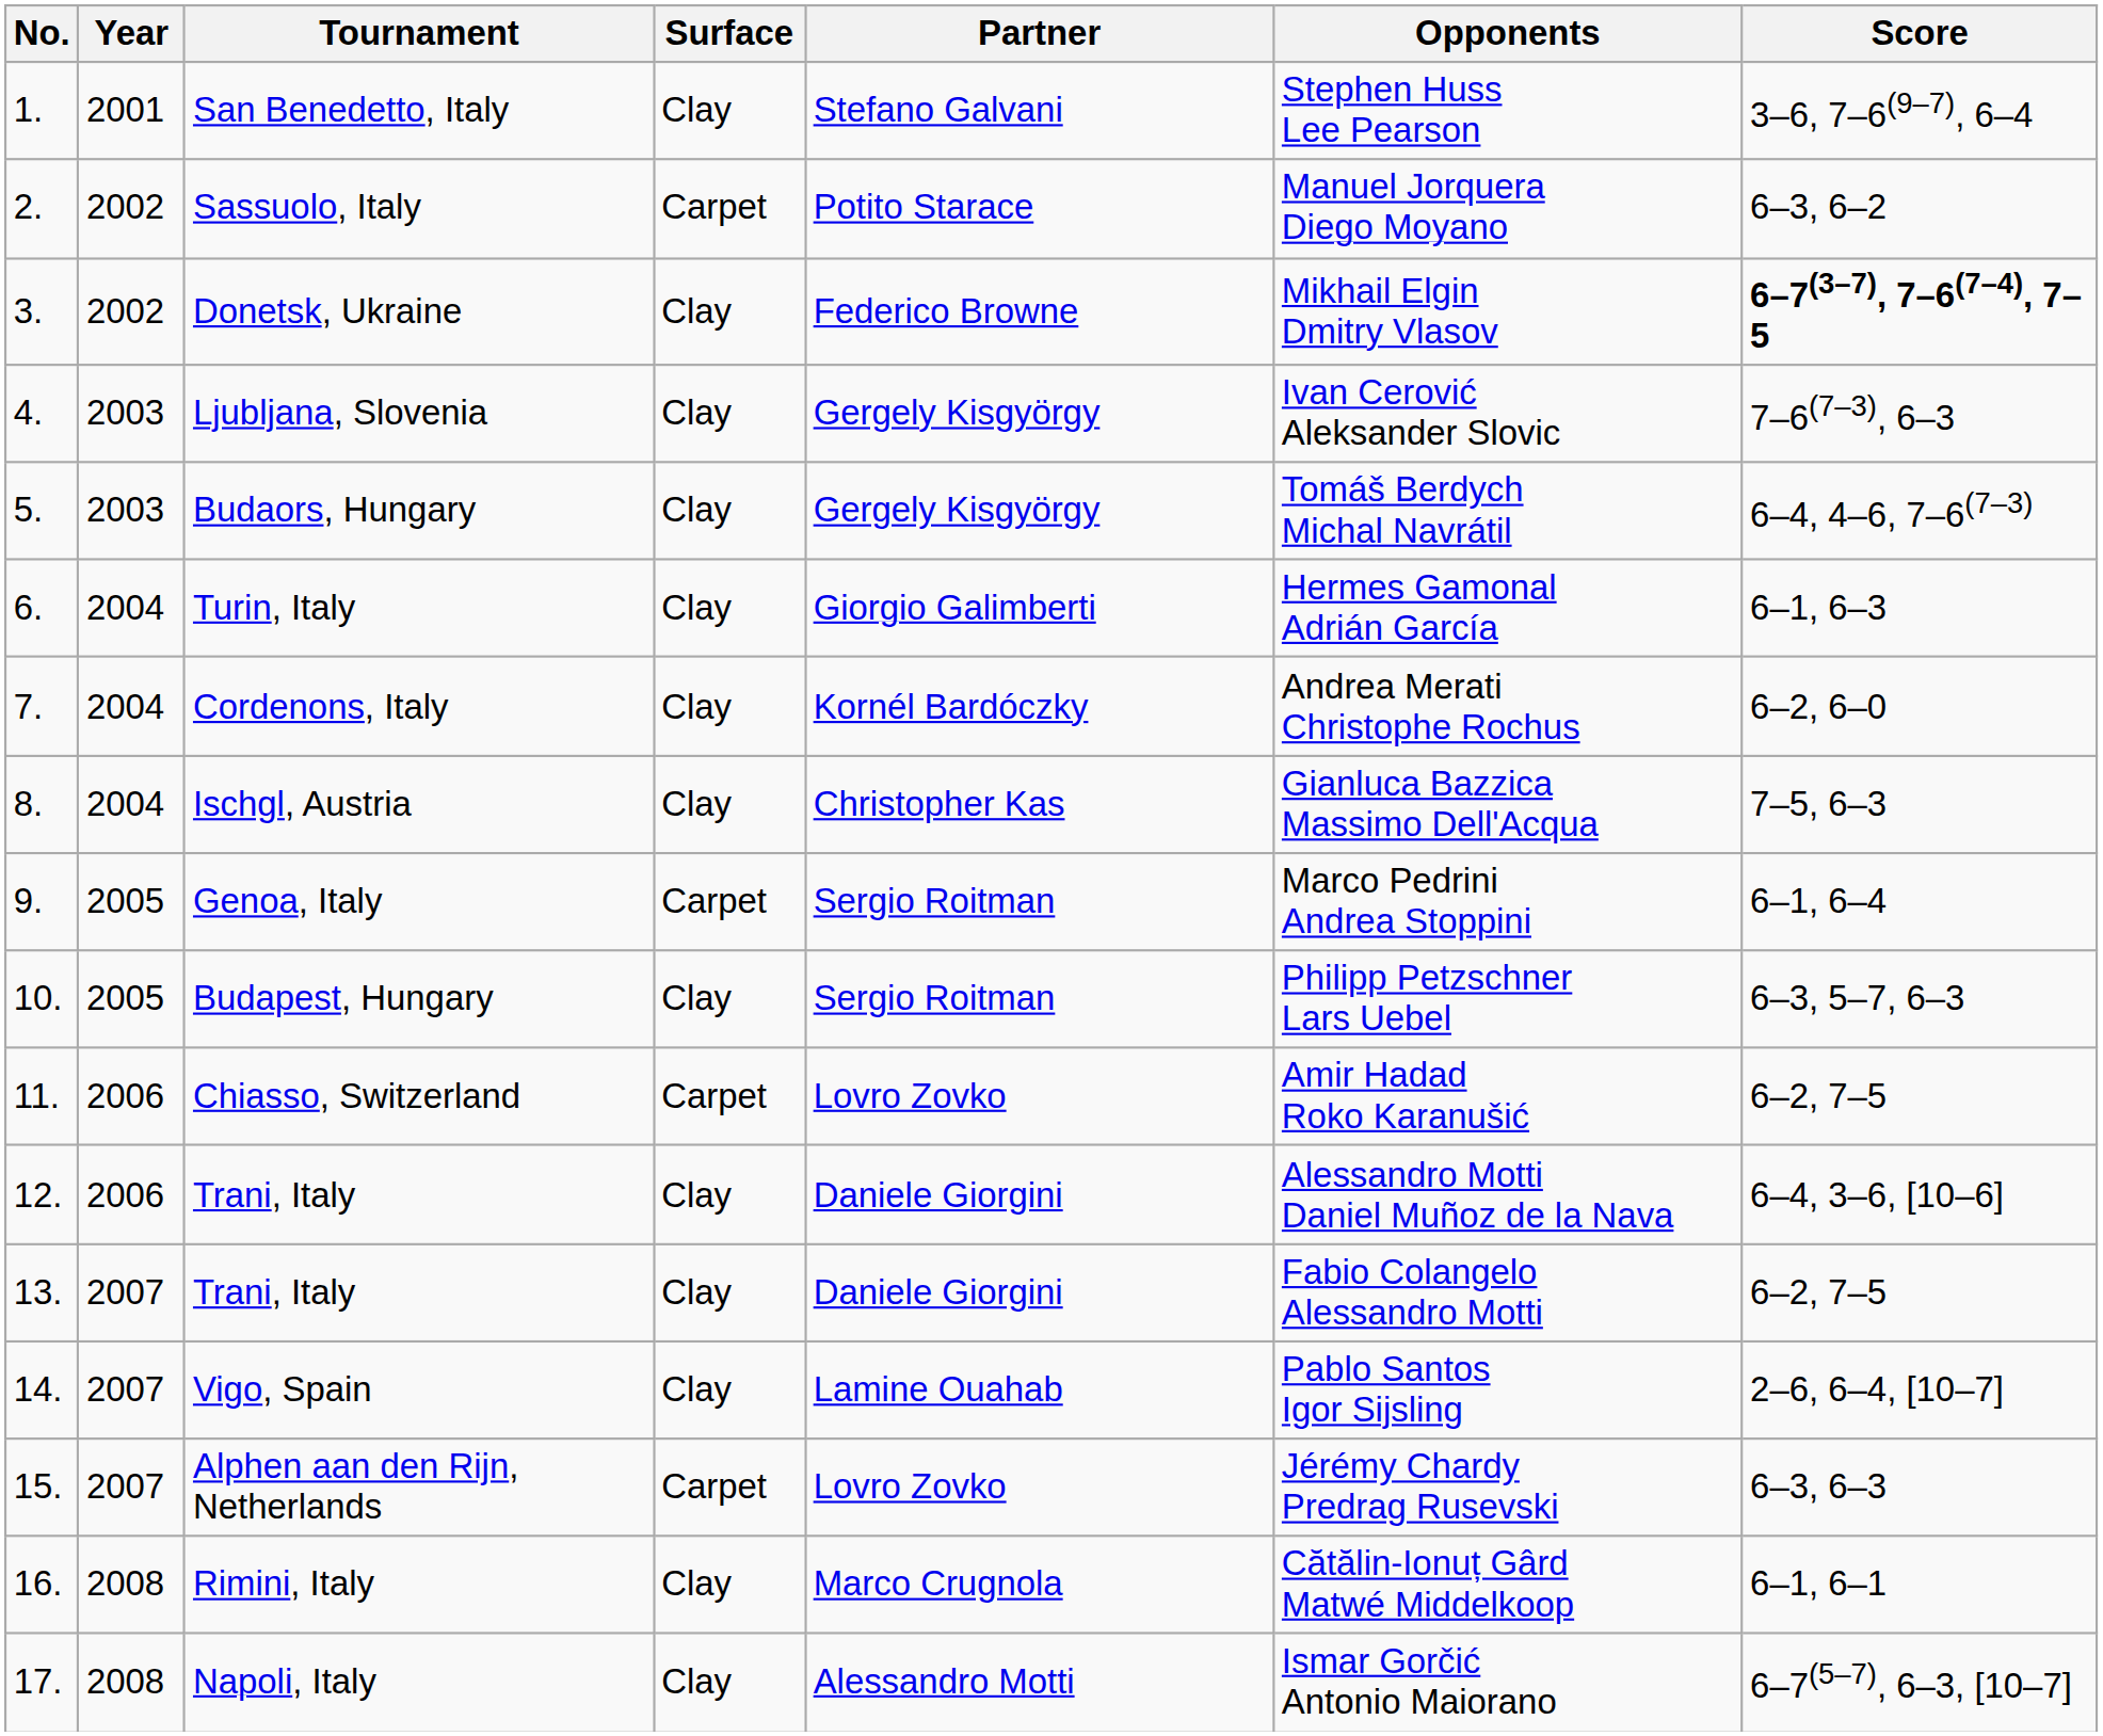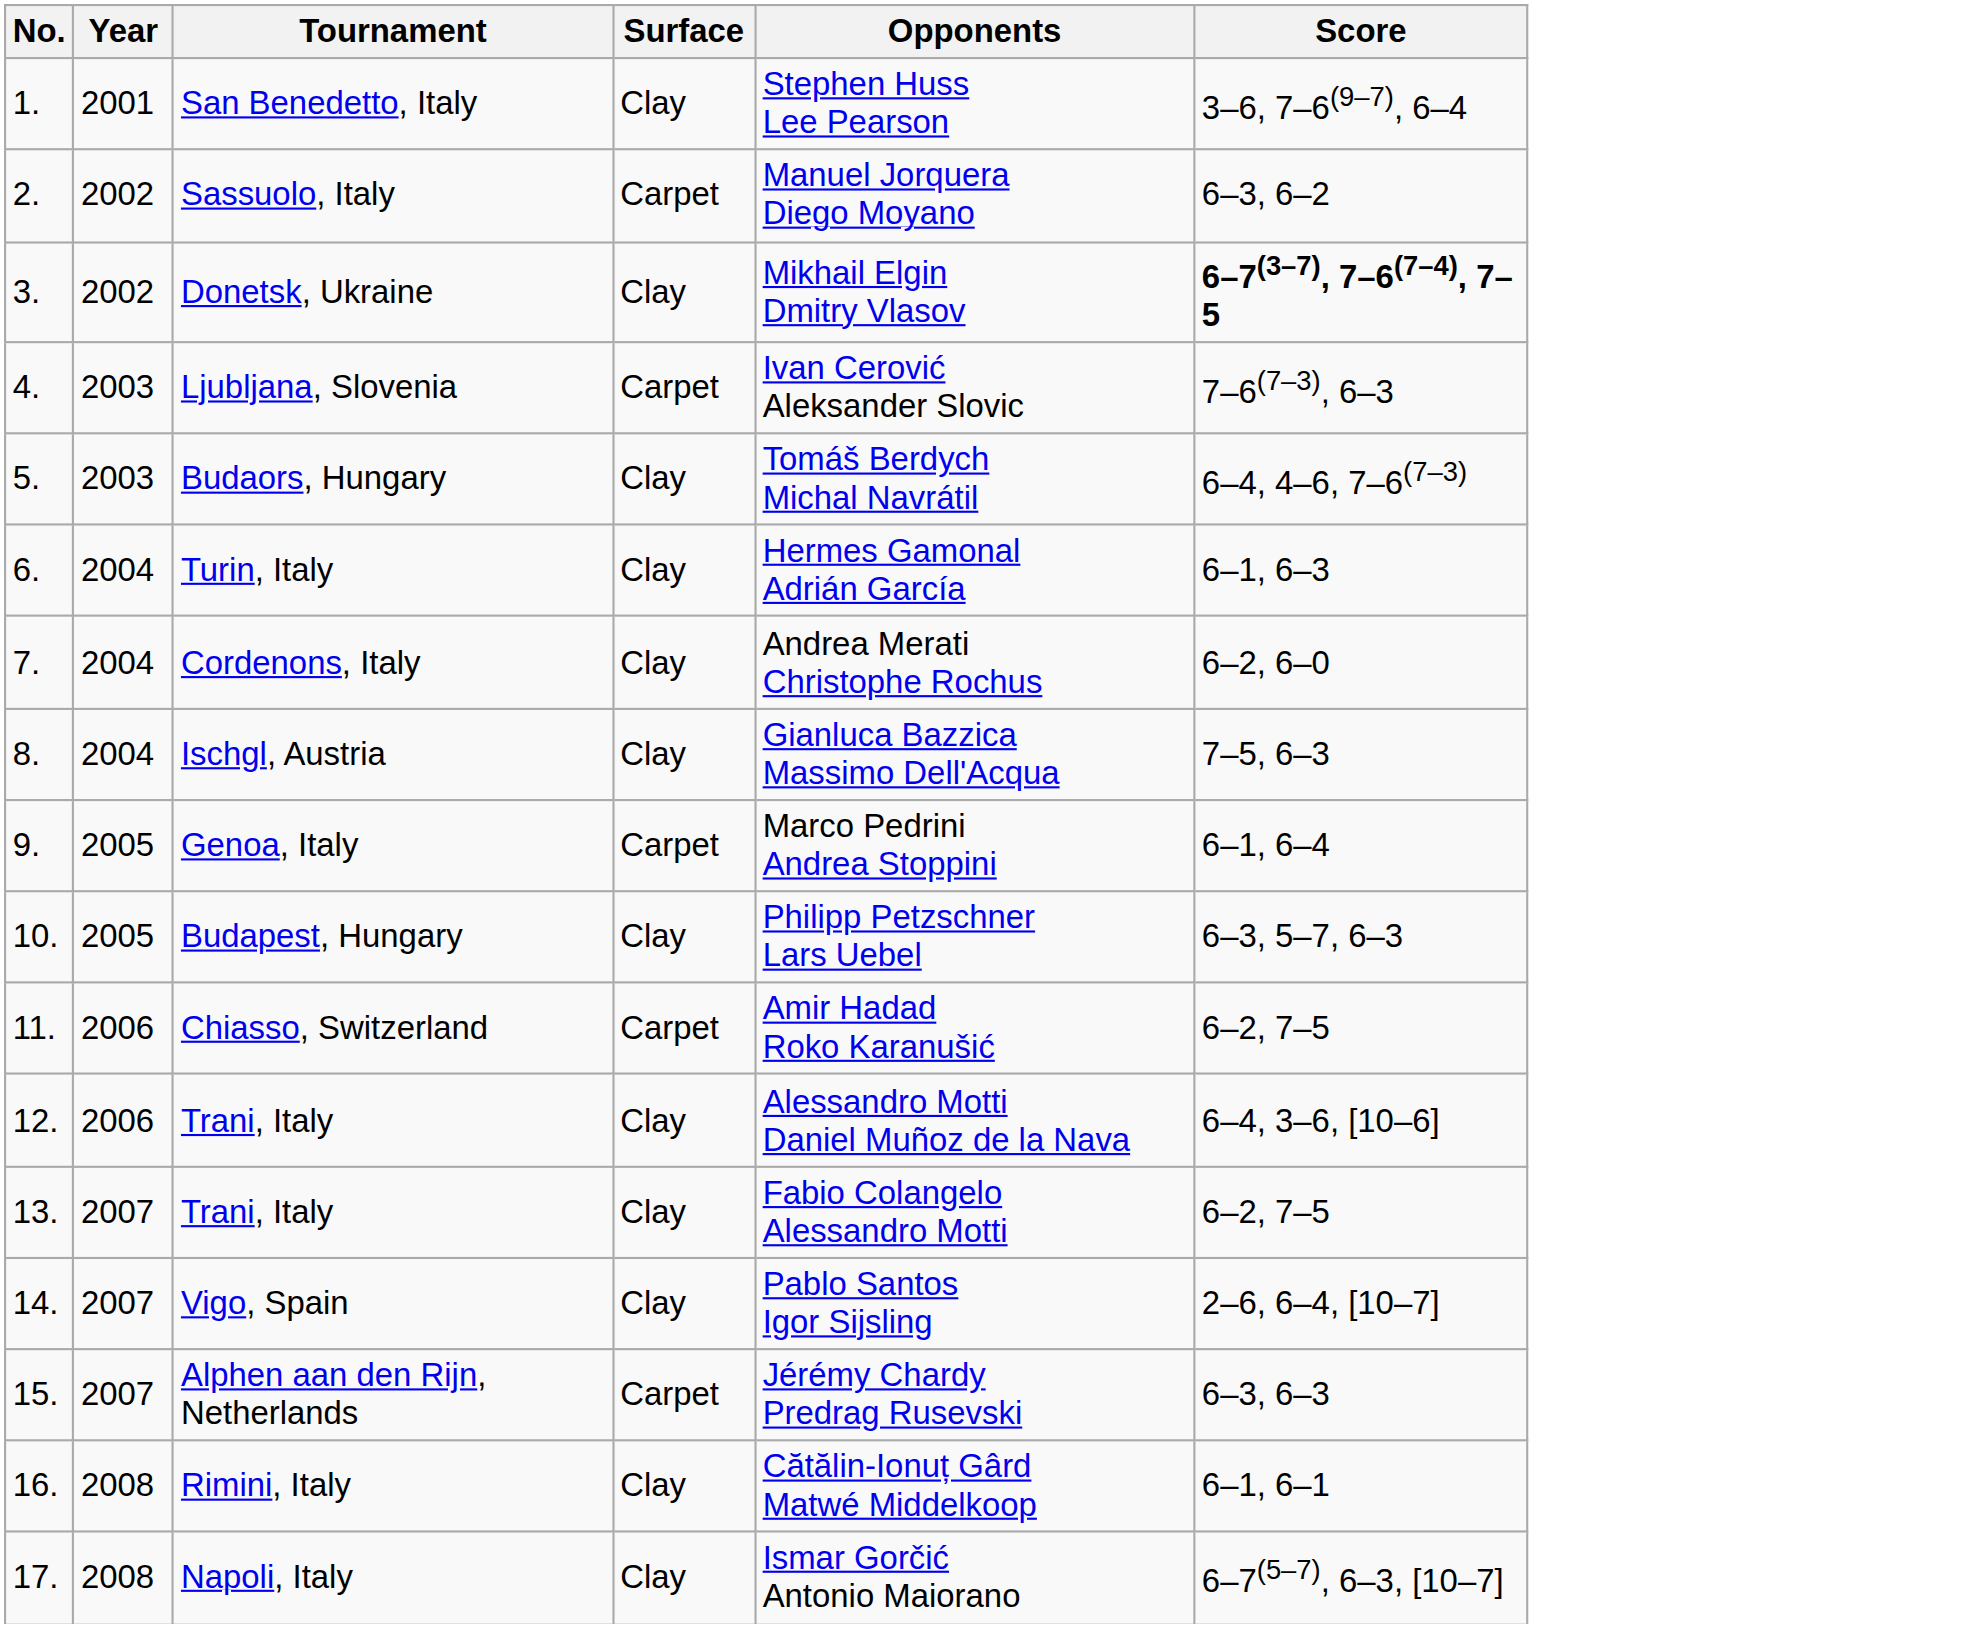- column: Partner | Stefano Galvani | Potito Starace | Federico Browne | Gergely Kisgyörgy | Gergely Kisgyörgy | Giorgio Galimberti | Kornél Bardóczky | Christopher Kas | Sergio Roitman | Sergio Roitman | Lovro Zovko | Daniele Giorgini | Daniele Giorgini | Lamine Ouahab | Lovro Zovko | Marco Crugnola | Alessandro Motti
Ljubljana, Slovenia | Surface: Clay -> Carpet
